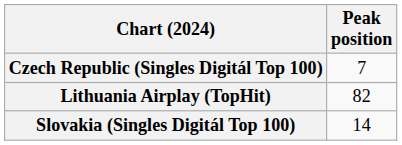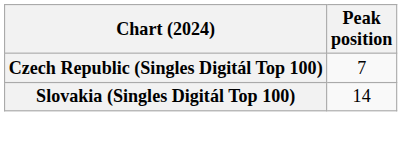- row: Lithuania Airplay (TopHit) | 82
